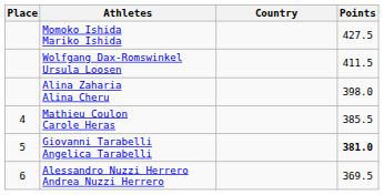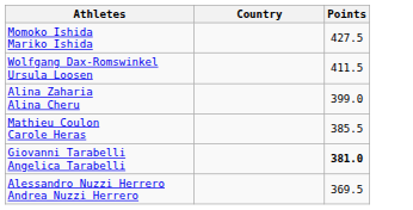- column: Place | 4 | 5 | 6
Alina Zaharia Alina Cheru | Points: 398.0 -> 399.0
